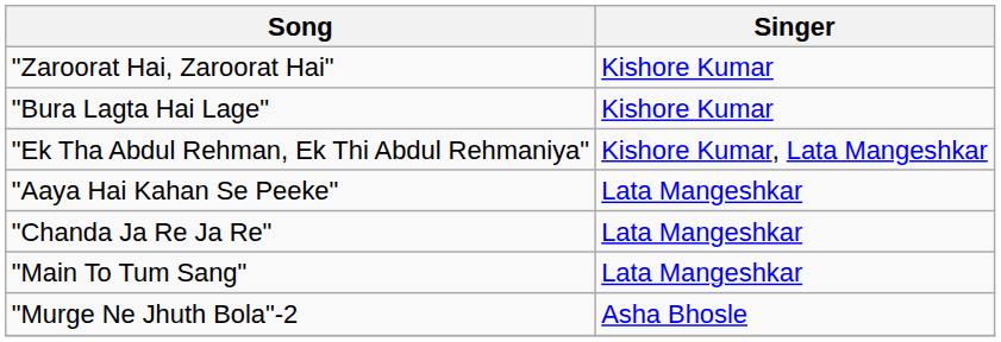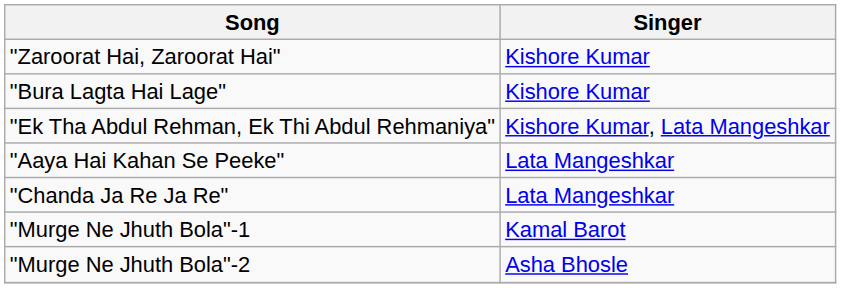- row: "Main To Tum Sang" | Lata Mangeshkar
+ row: "Murge Ne Jhuth Bola"-1 | Kamal Barot
